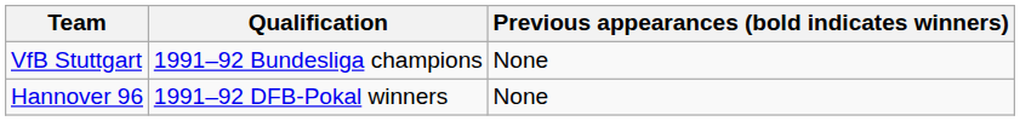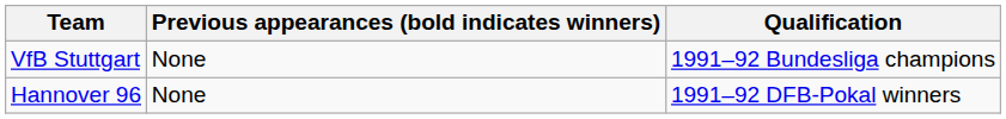columns swapped: Qualification <-> Previous appearances (bold indicates winners)
